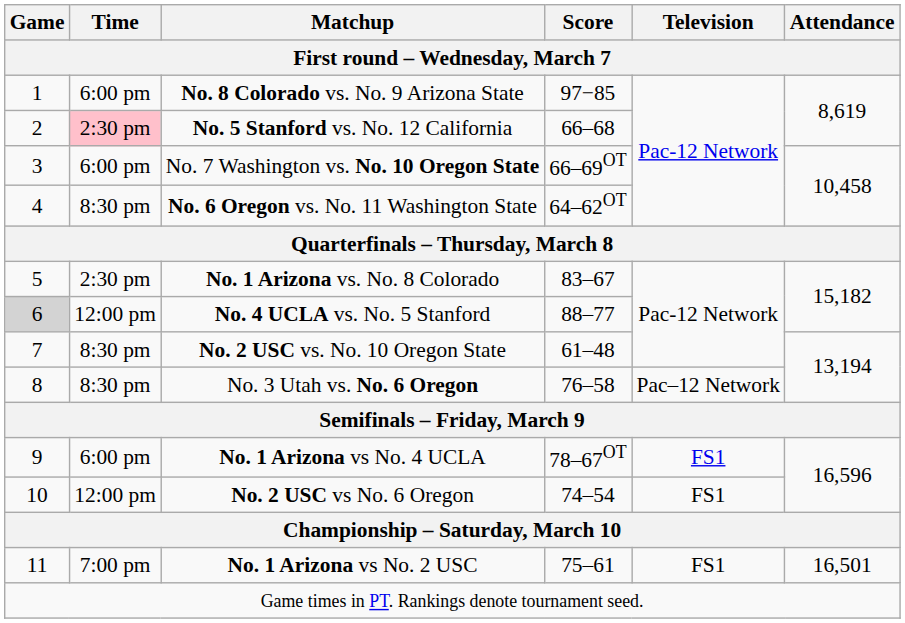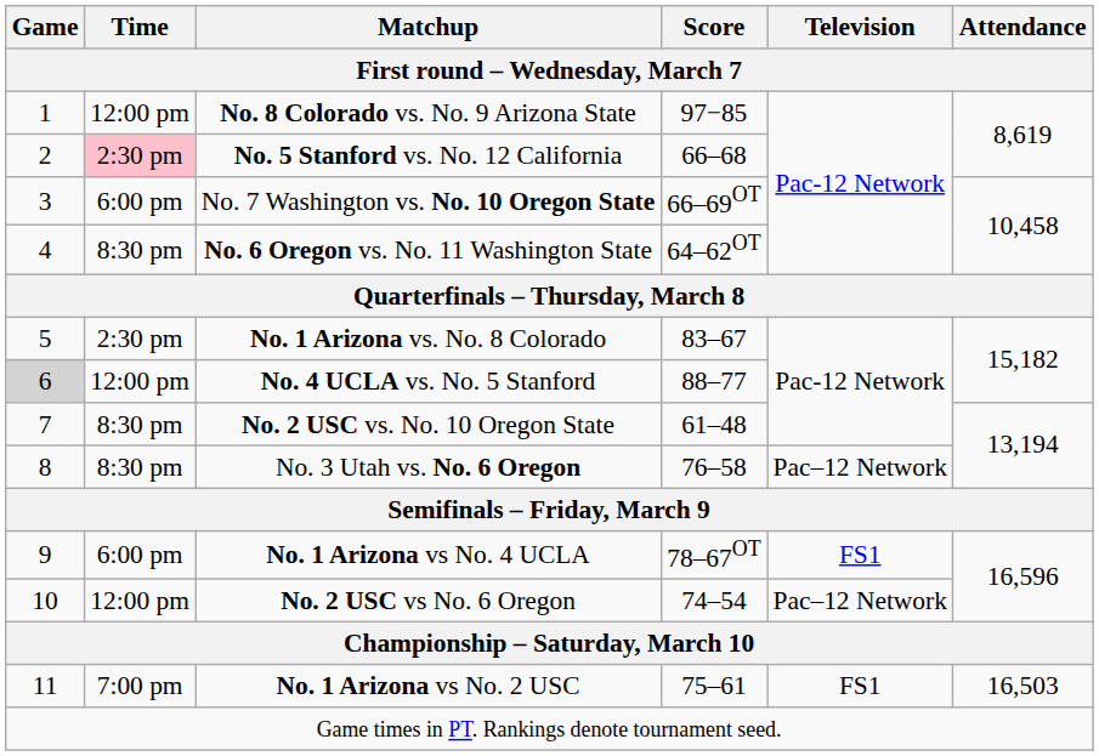No. 8 Colorado vs. No. 9 Arizona State | Time: 6:00 pm -> 12:00 pm
No. 2 USC vs No. 6 Oregon | Television: FS1 -> Pac–12 Network
No. 1 Arizona vs No. 2 USC | Attendance: 16,501 -> 16,503
